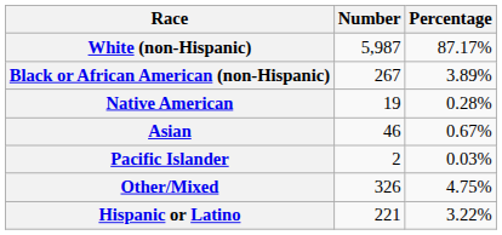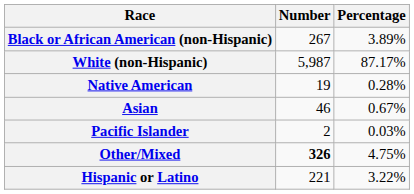rows swapped: White (non-Hispanic) <-> Black or African American (non-Hispanic)
Other/Mixed | Number: normal -> bold
